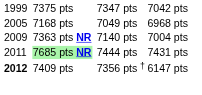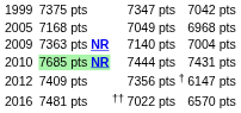7685 pts NR | column 1: 2011 -> 2010
7409 pts | column 1: bold -> normal
+ row: 2016 | 7481 pts | †† | 7022 pts | 6570 pts
